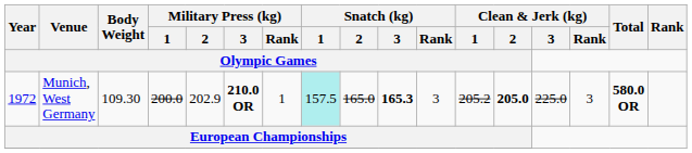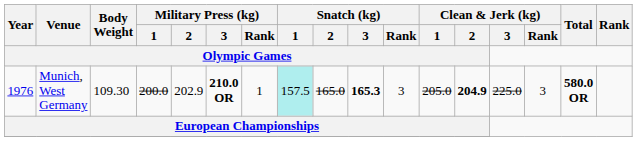Munich, West Germany | Year / Olympic Games: 1972 -> 1976
Munich, West Germany | Clean & Jerk (kg) / 1 / Olympic Games: 205.2 -> 205.0
Munich, West Germany | Clean & Jerk (kg) / 2 / Olympic Games: 205.0 -> 204.9
